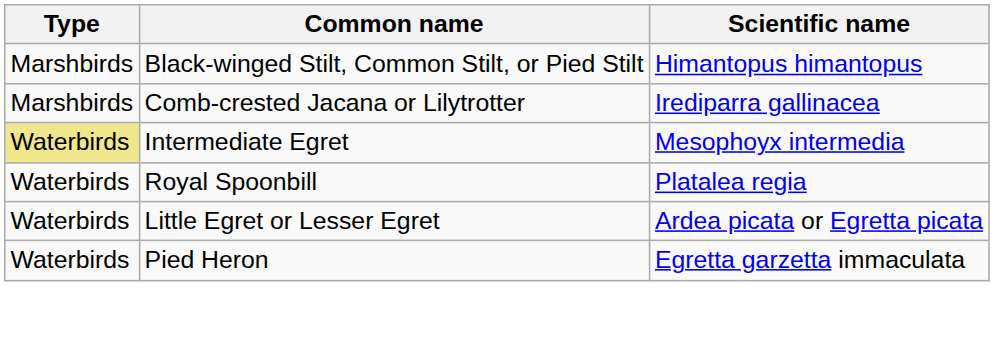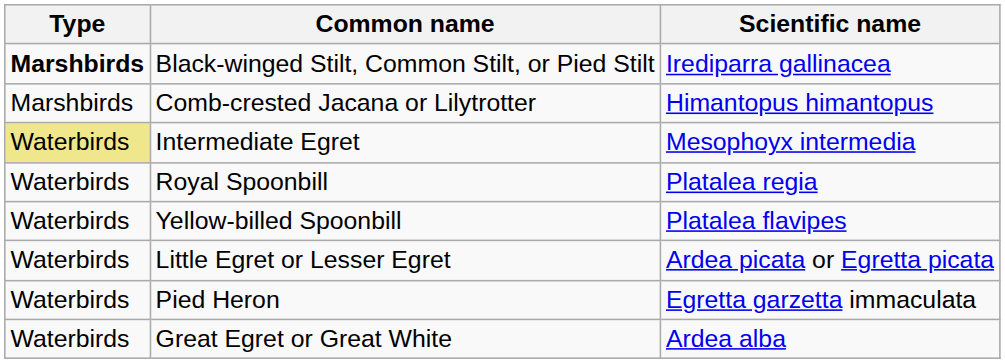Black-winged Stilt, Common Stilt, or Pied Stilt | Type: normal -> bold
Black-winged Stilt, Common Stilt, or Pied Stilt | Scientific name: Himantopus himantopus -> Irediparra gallinacea
Comb-crested Jacana or Lilytrotter | Scientific name: Irediparra gallinacea -> Himantopus himantopus
+ row: Waterbirds | Yellow-billed Spoonbill | Platalea flavipes
+ row: Waterbirds | Great Egret or Great White | Ardea alba
